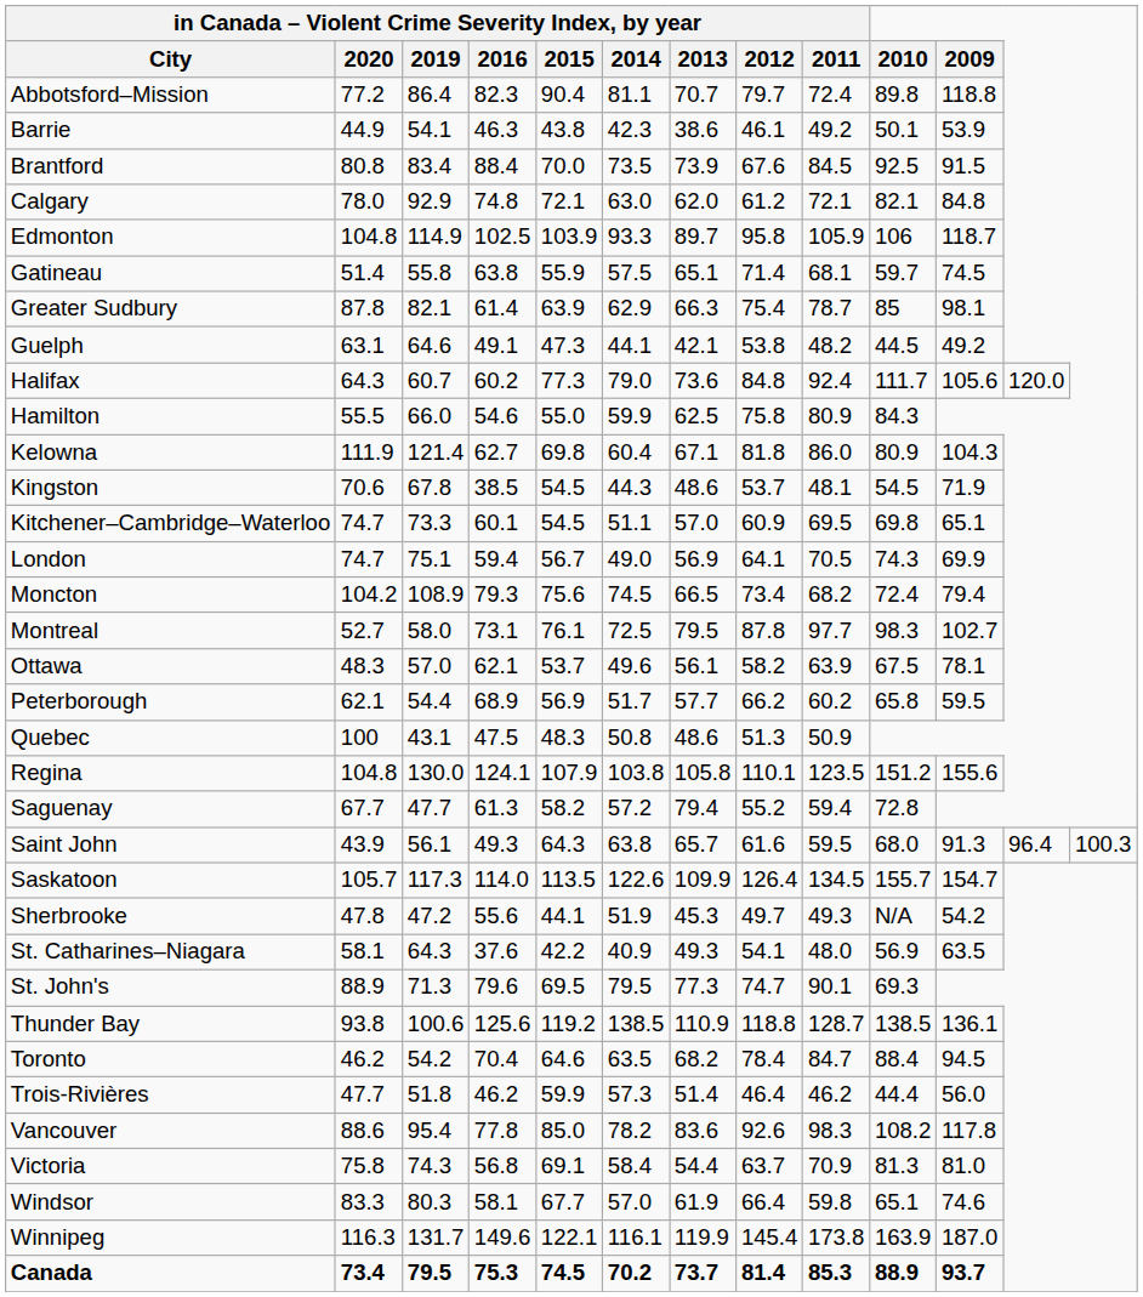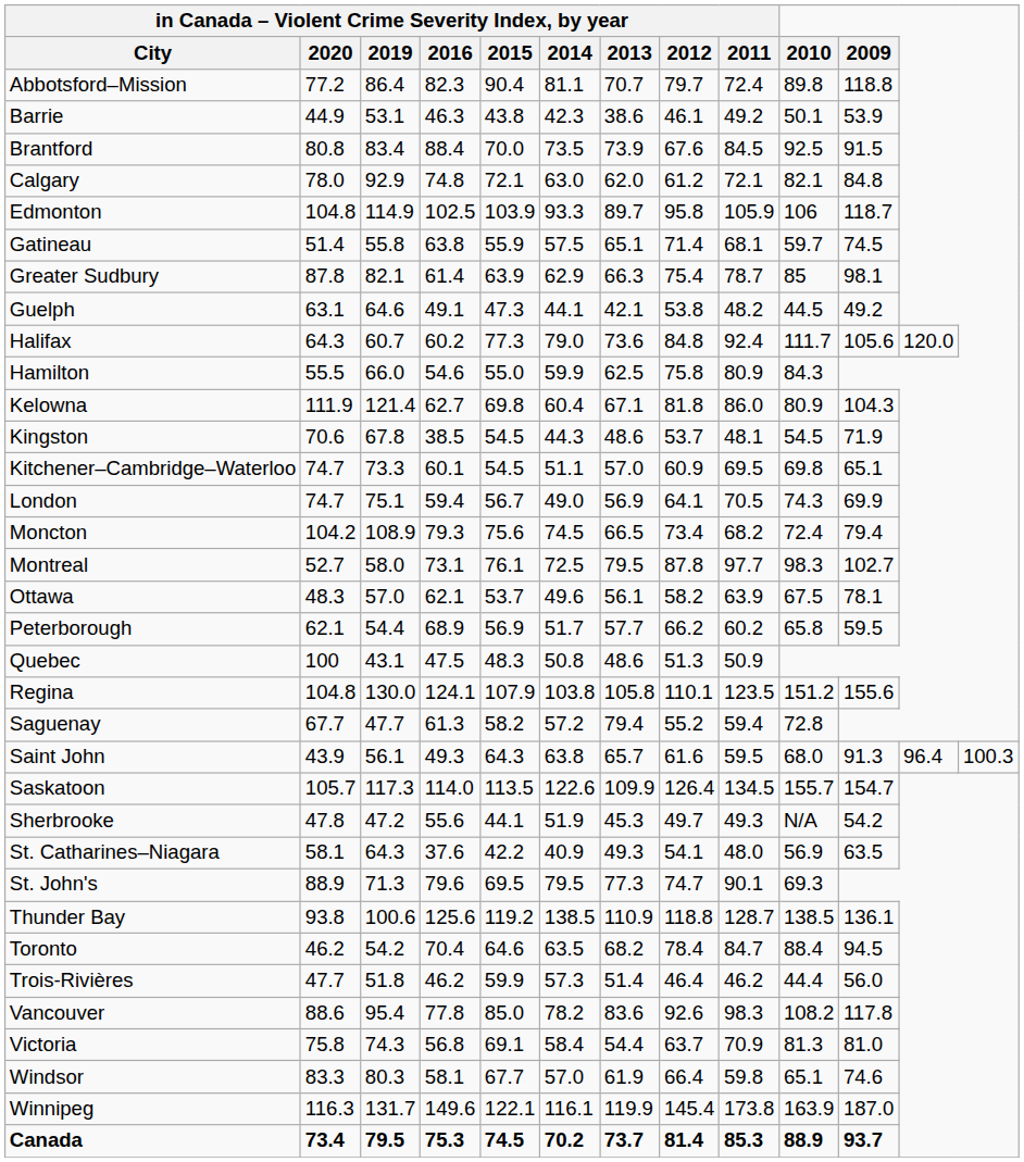Barrie | in Canada – Violent Crime Severity Index, by year / 2019: 54.1 -> 53.1
